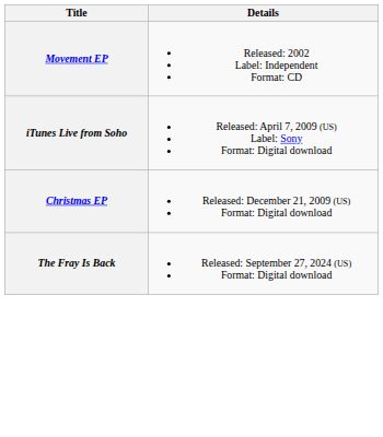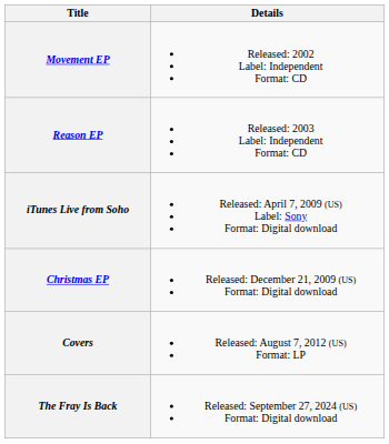+ row: Reason EP | Released: 2003 Label: Independent Format: CD
+ row: Covers | Released: August 7, 2012 (US) Format: LP
